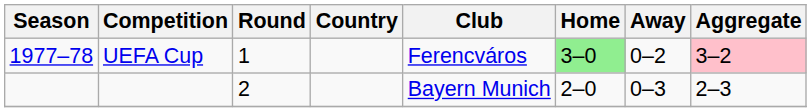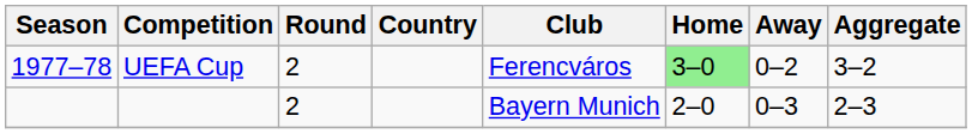UEFA Cup | Round: 1 -> 2
UEFA Cup | Aggregate: pink background -> no background
